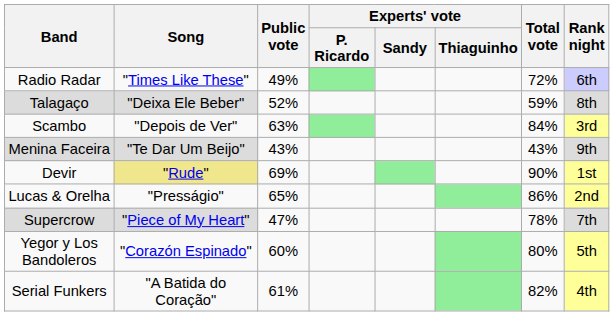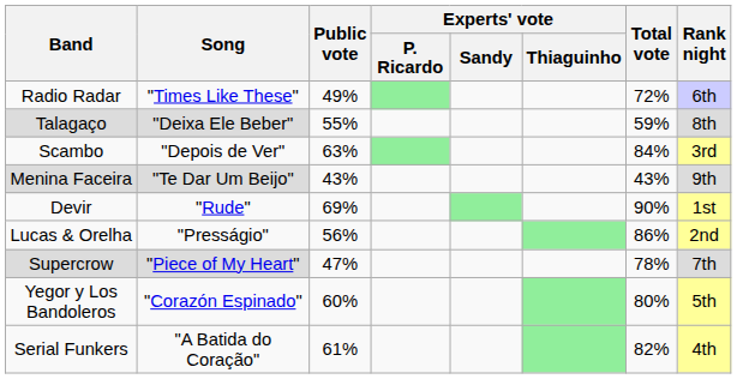Talagaço | Public vote: 52% -> 55%
Devir | Song: khaki background -> no background
Lucas & Orelha | Public vote: 65% -> 56%
